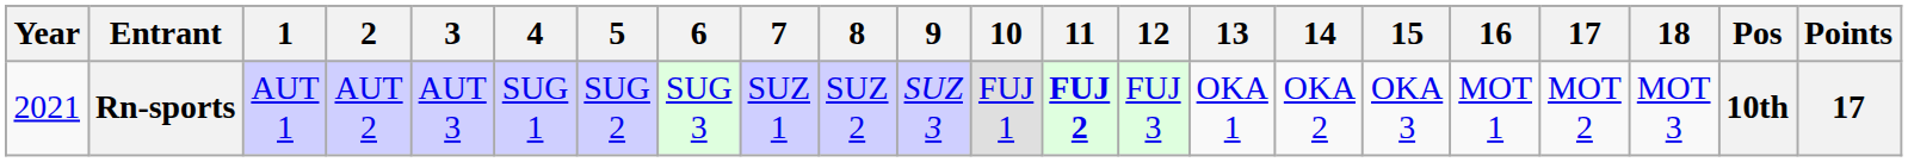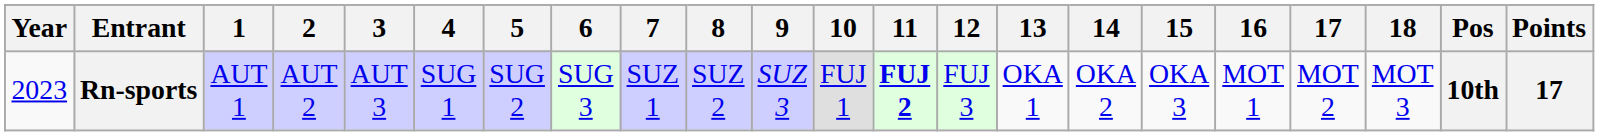Rn-sports | Year: 2021 -> 2023
